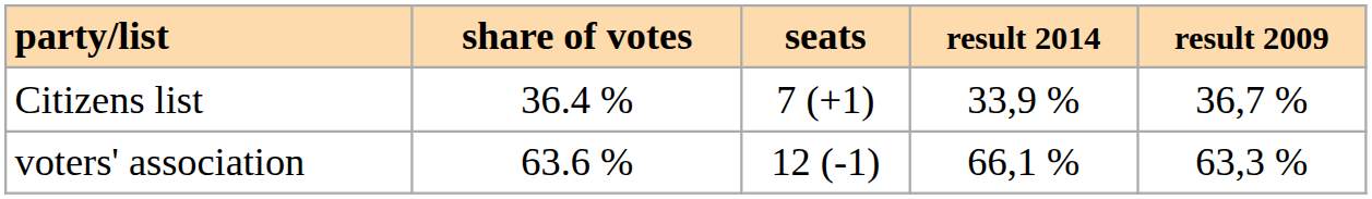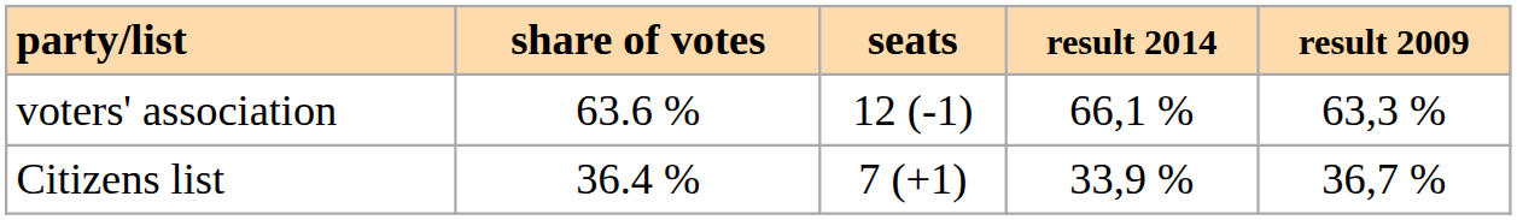rows swapped: voters' association <-> Citizens list
